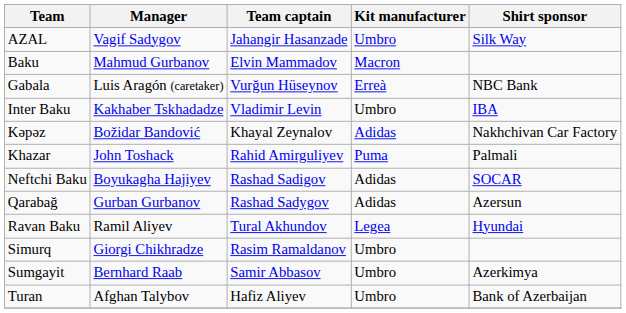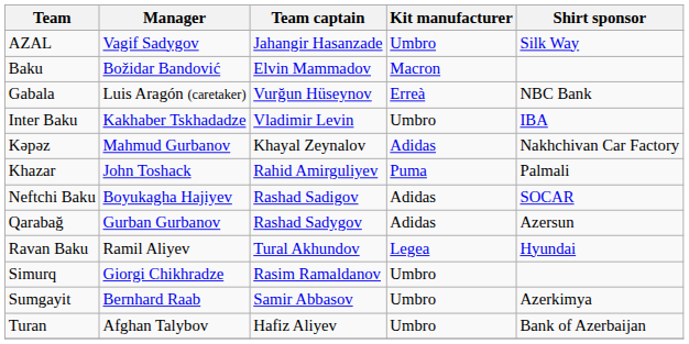Baku | Manager: Mahmud Gurbanov -> Božidar Bandović
Kəpəz | Manager: Božidar Bandović -> Mahmud Gurbanov
